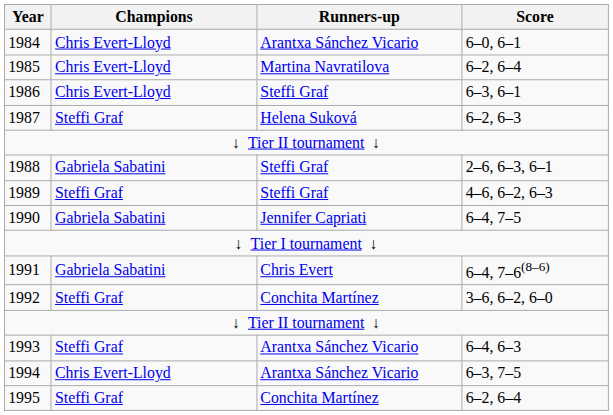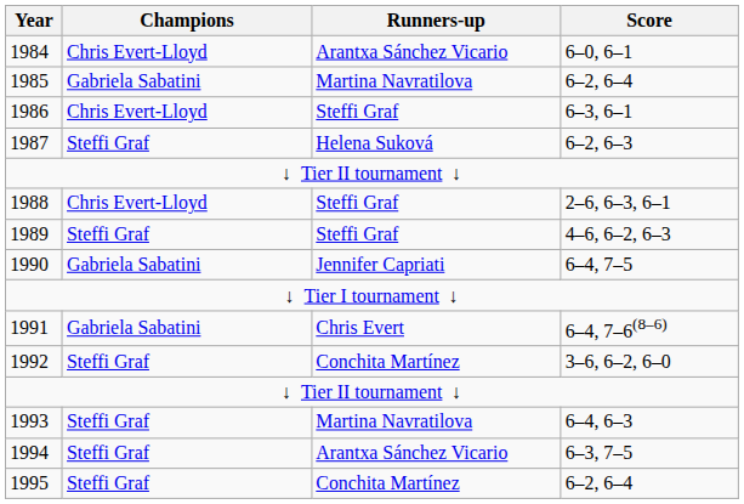1985 | Champions: Chris Evert-Lloyd -> Gabriela Sabatini
1988 | Champions: Gabriela Sabatini -> Chris Evert-Lloyd
1993 | Runners-up: Arantxa Sánchez Vicario -> Martina Navratilova
1994 | Champions: Chris Evert-Lloyd -> Steffi Graf
